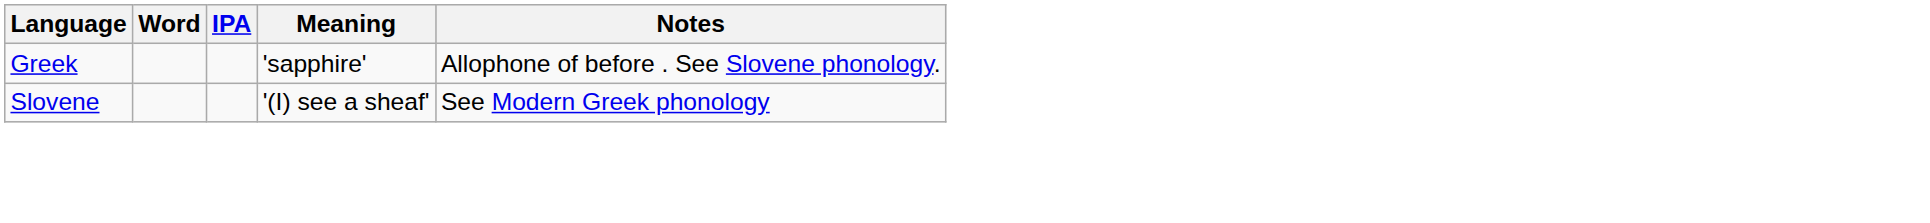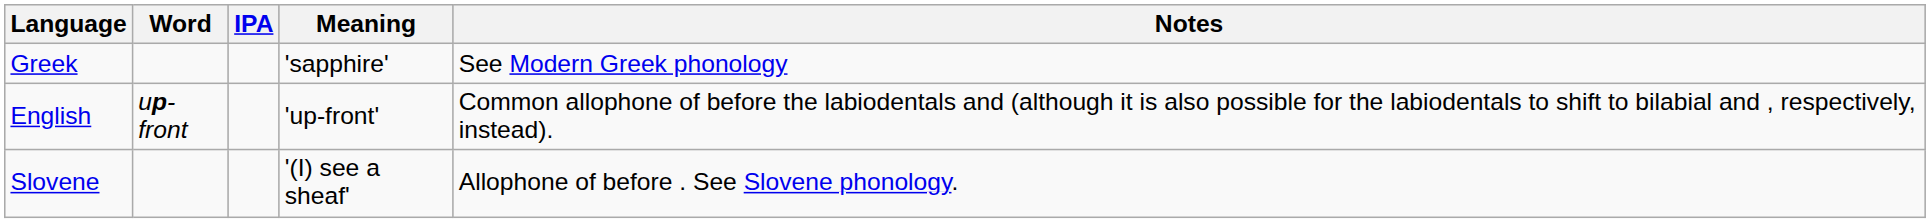Greek | Notes: Allophone of before . See Slovene phonology. -> See Modern Greek phonology
+ row: English | up-front | 'up-front' | Common allophone of before the labiodentals and (although it is also possible for the labiodentals to shift to bilabial and , respectively, instead).
Slovene | Notes: See Modern Greek phonology -> Allophone of before . See Slovene phonology.
